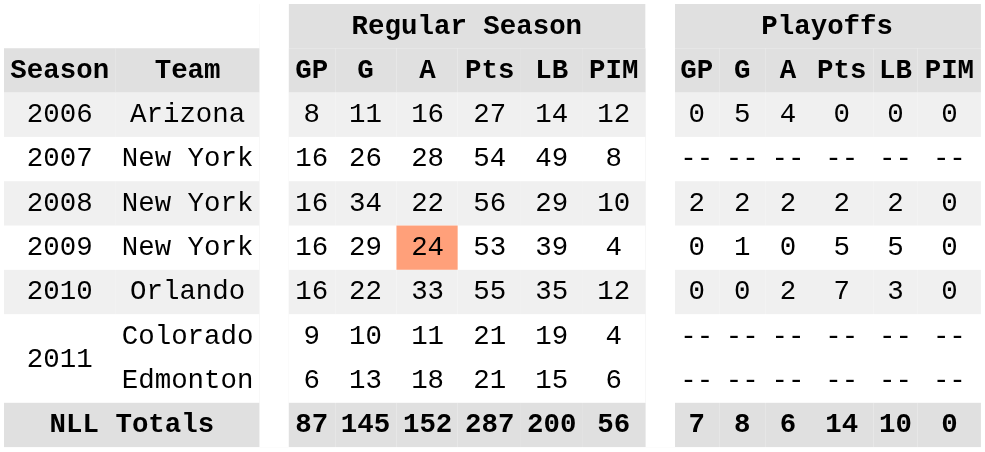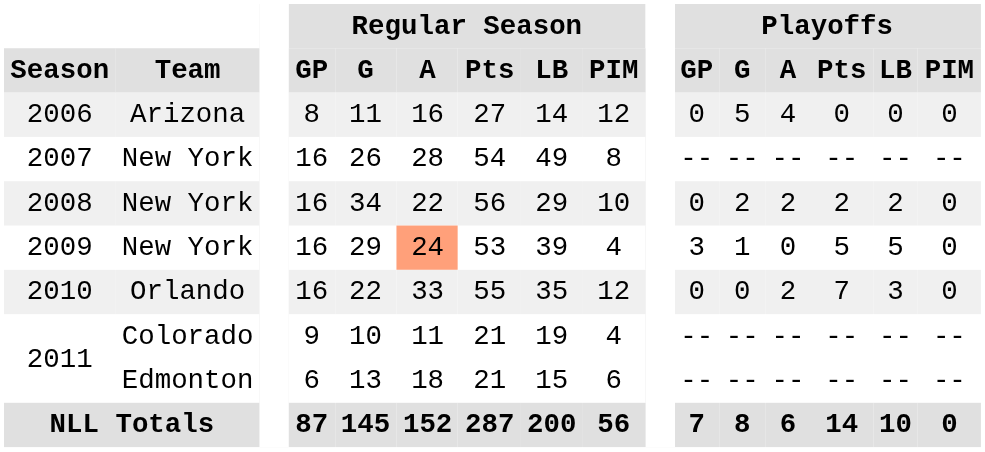2008 | Playoffs / GP: 2 -> 0
2009 | Playoffs / GP: 0 -> 3
